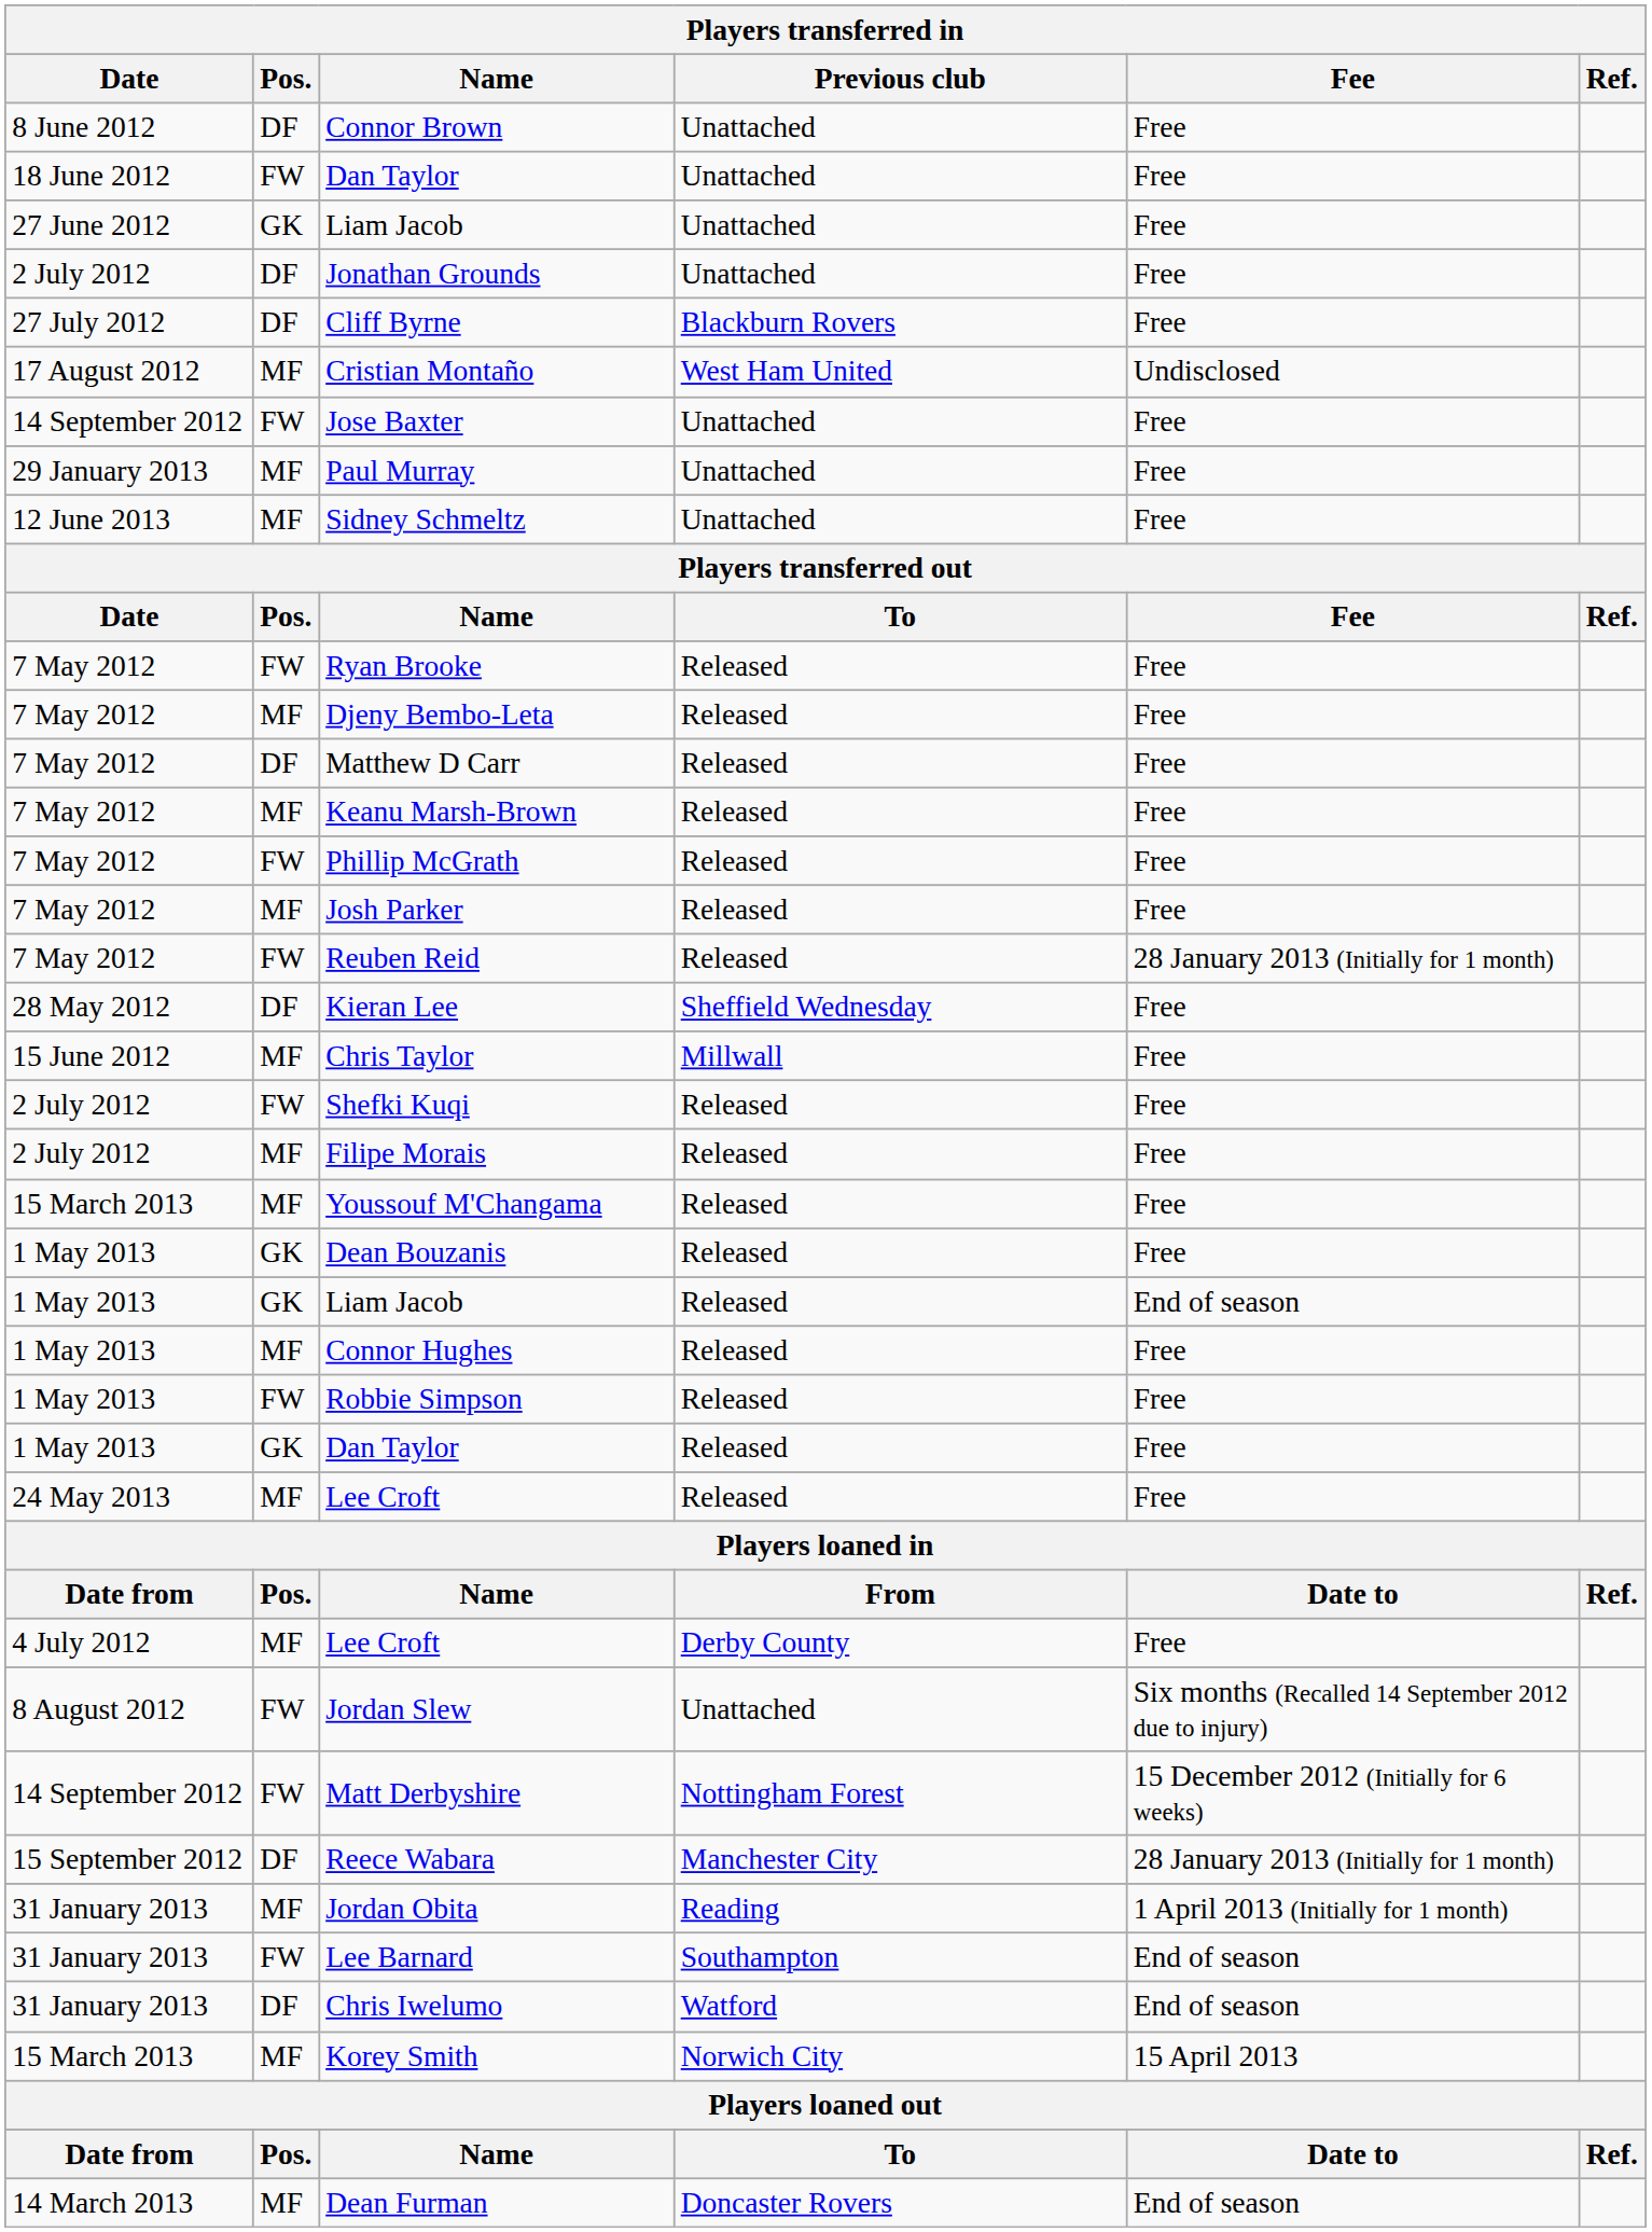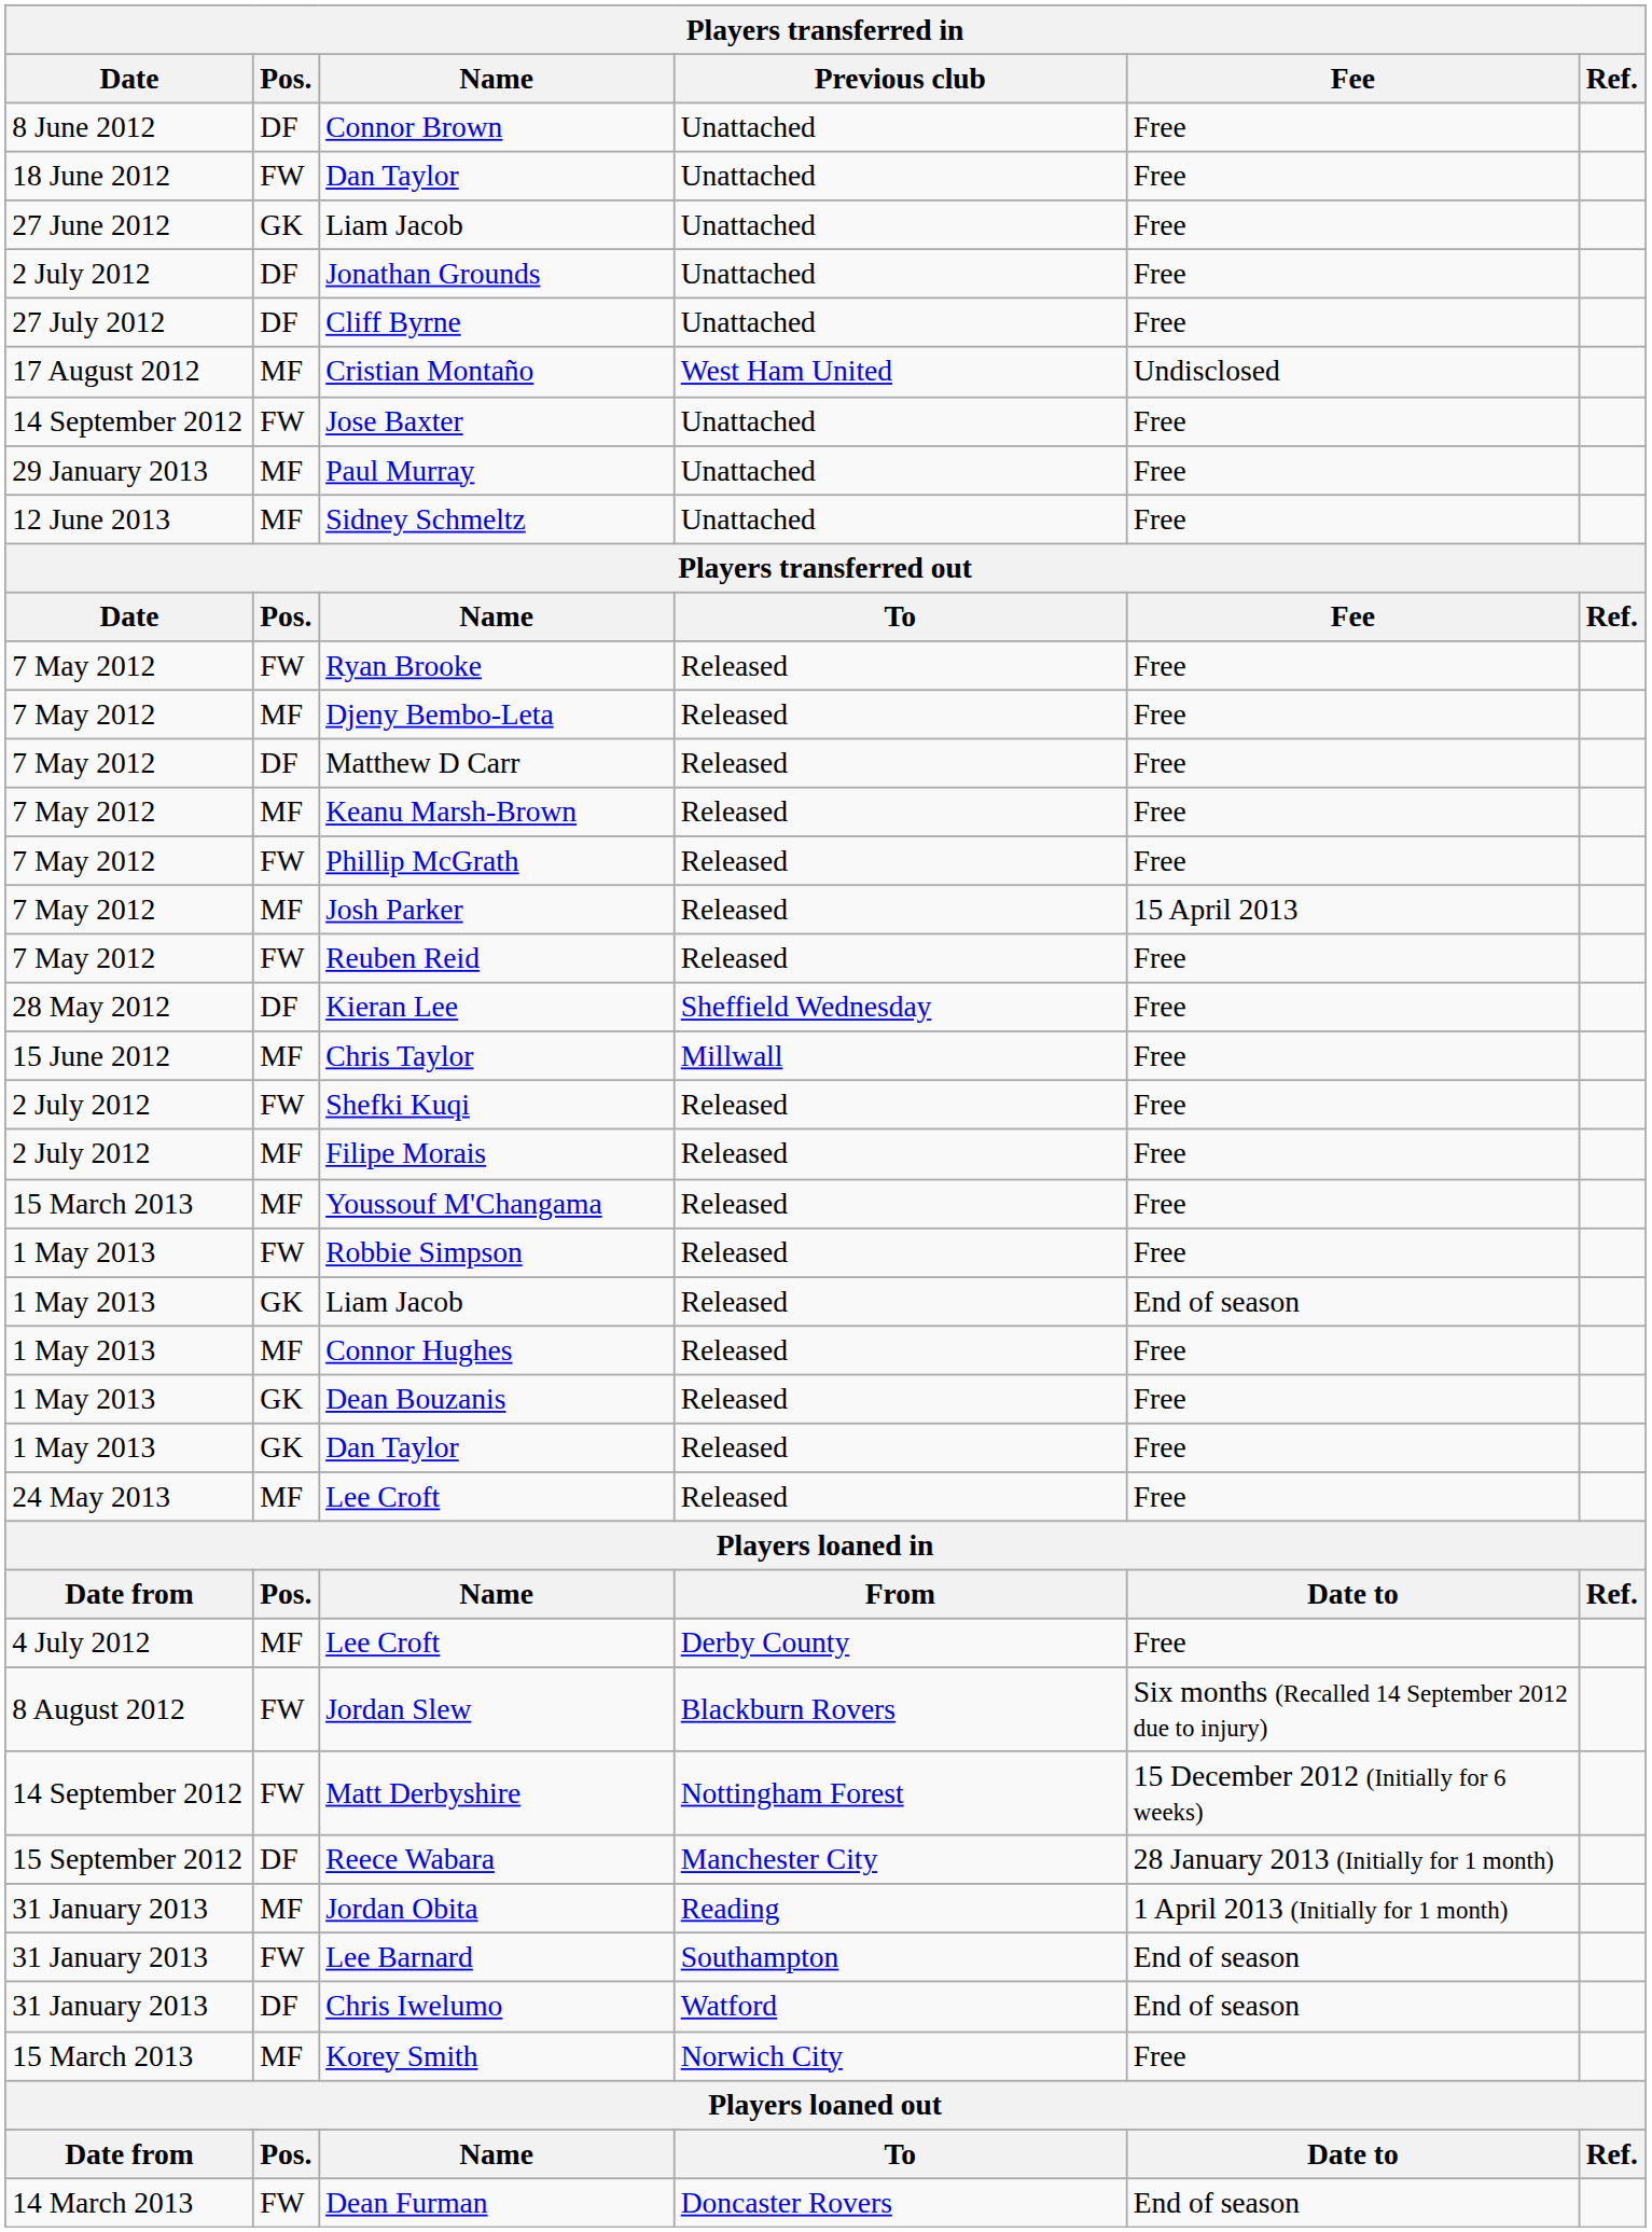Cliff Byrne | Previous club: Blackburn Rovers -> Unattached
Josh Parker | Fee: Free -> 15 April 2013
Reuben Reid | Fee: 28 January 2013 (Initially for 1 month) -> Free
rows swapped: Dean Bouzanis <-> Robbie Simpson
Jordan Slew | Previous club: Unattached -> Blackburn Rovers
Korey Smith | Fee: 15 April 2013 -> Free
Dean Furman | Pos.: MF -> FW
